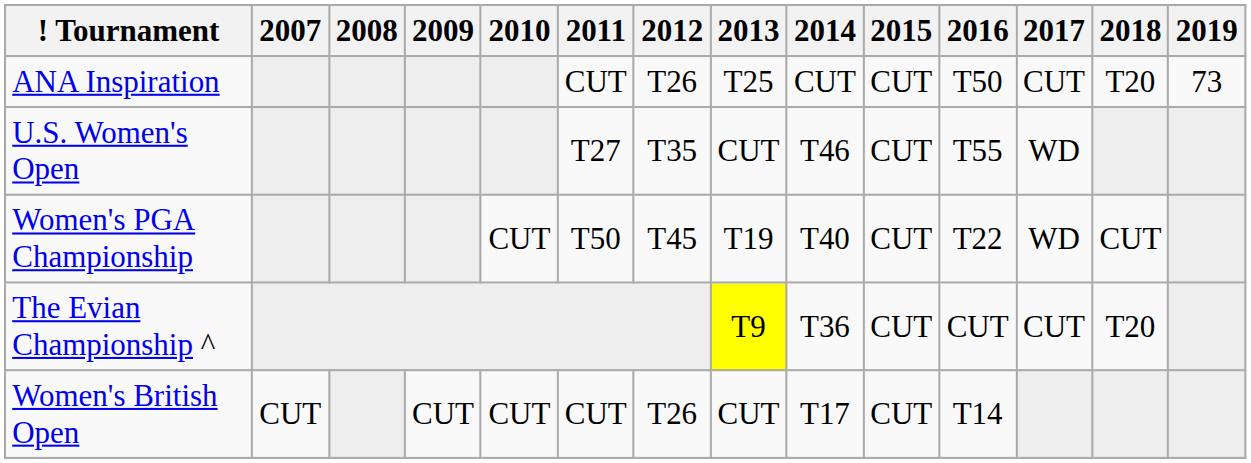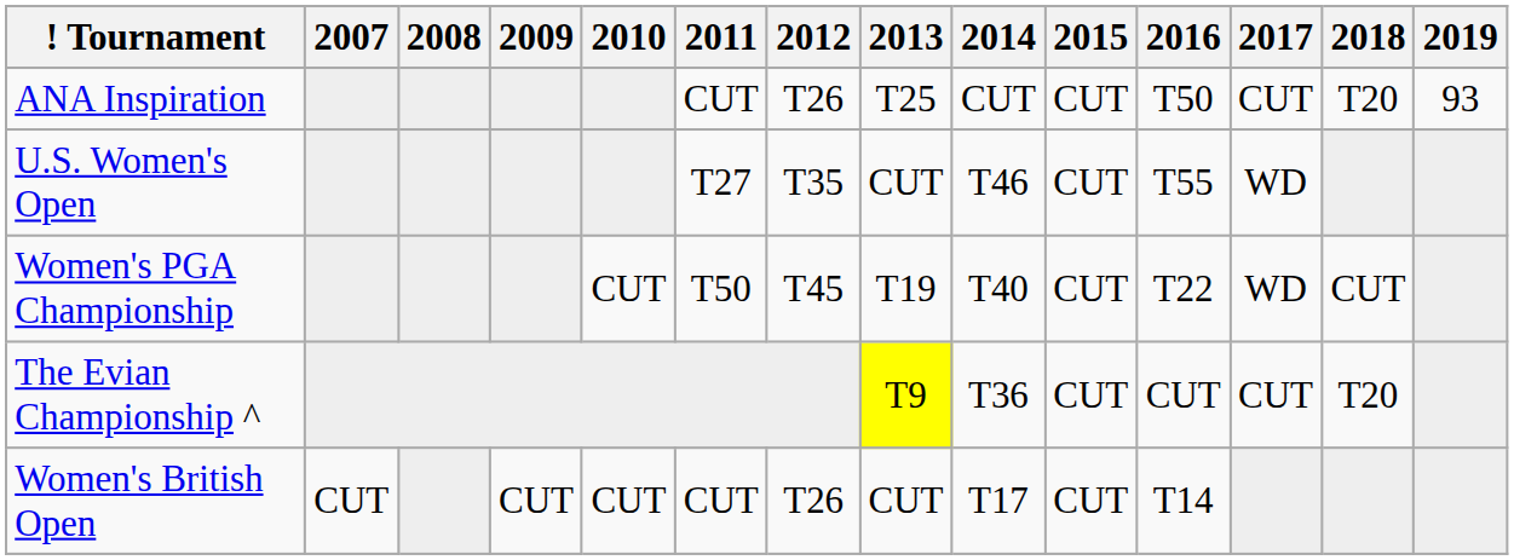ANA Inspiration | 2019: 73 -> 93
